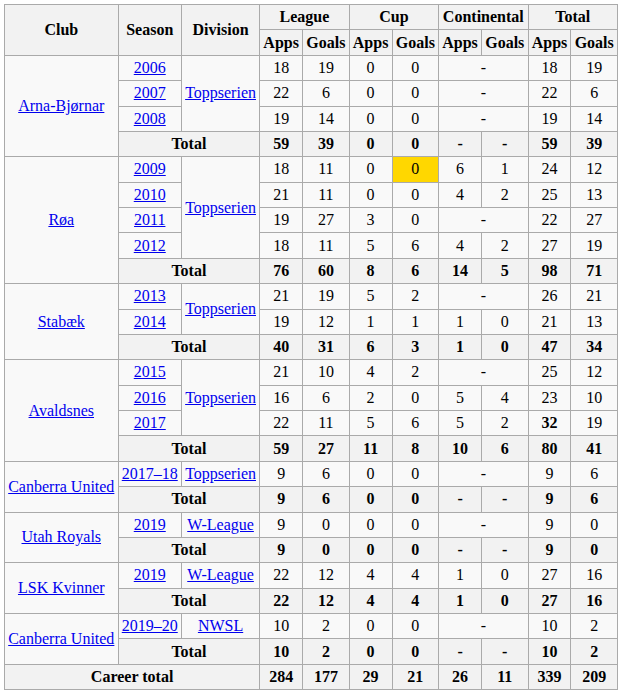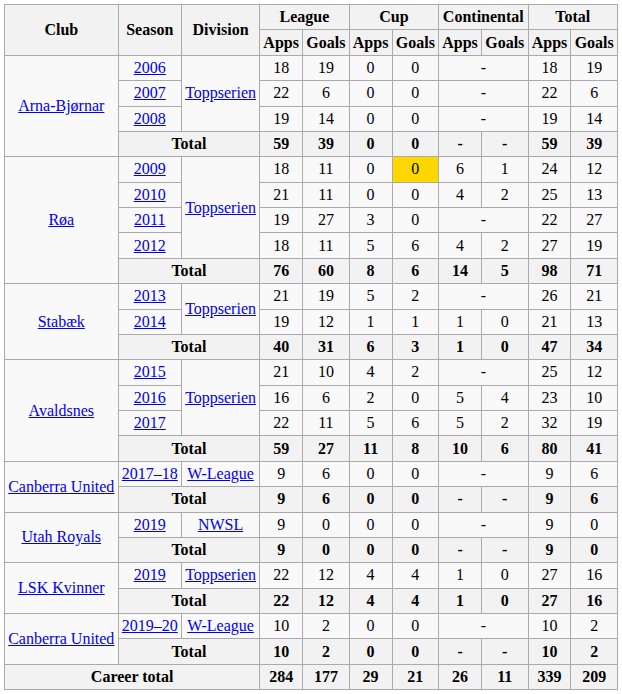2017 | Total / Apps: bold -> normal
2017–18 | Division: Toppserien -> W-League
Utah Royals / 2019 | Division: W-League -> NWSL
LSK Kvinner / 2019 | Division: W-League -> Toppserien
2019–20 | Division: NWSL -> W-League
